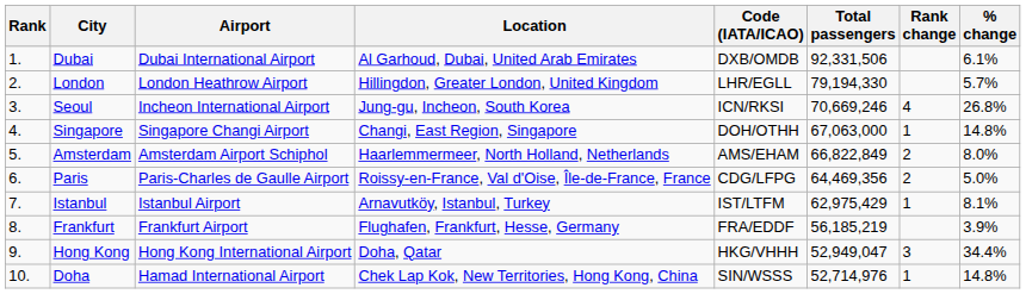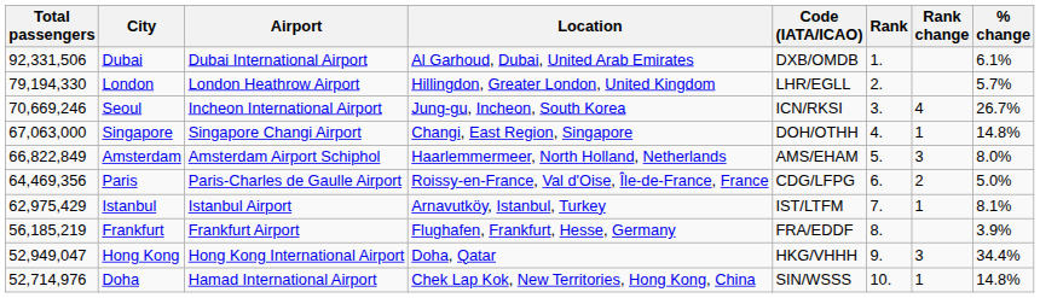columns swapped: Rank <-> Total passengers
Seoul | % change: 26.8% -> 26.7%
Amsterdam | Rank change: 2 -> 3
